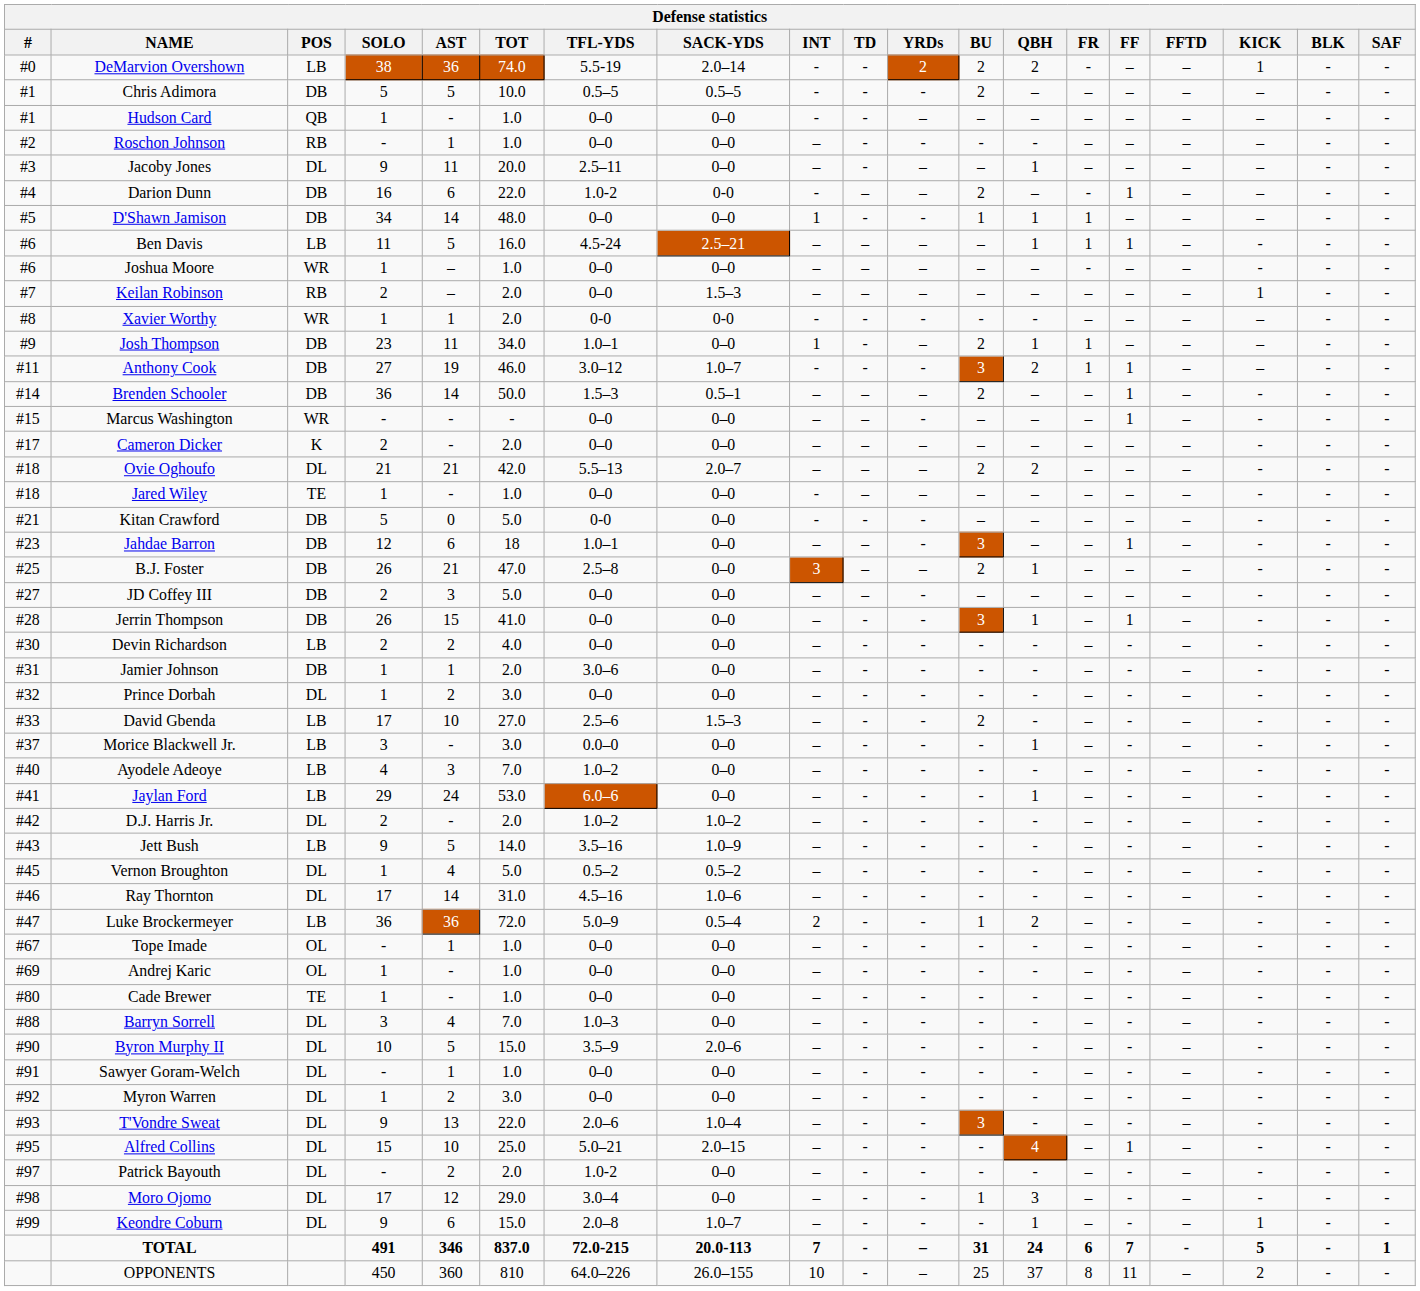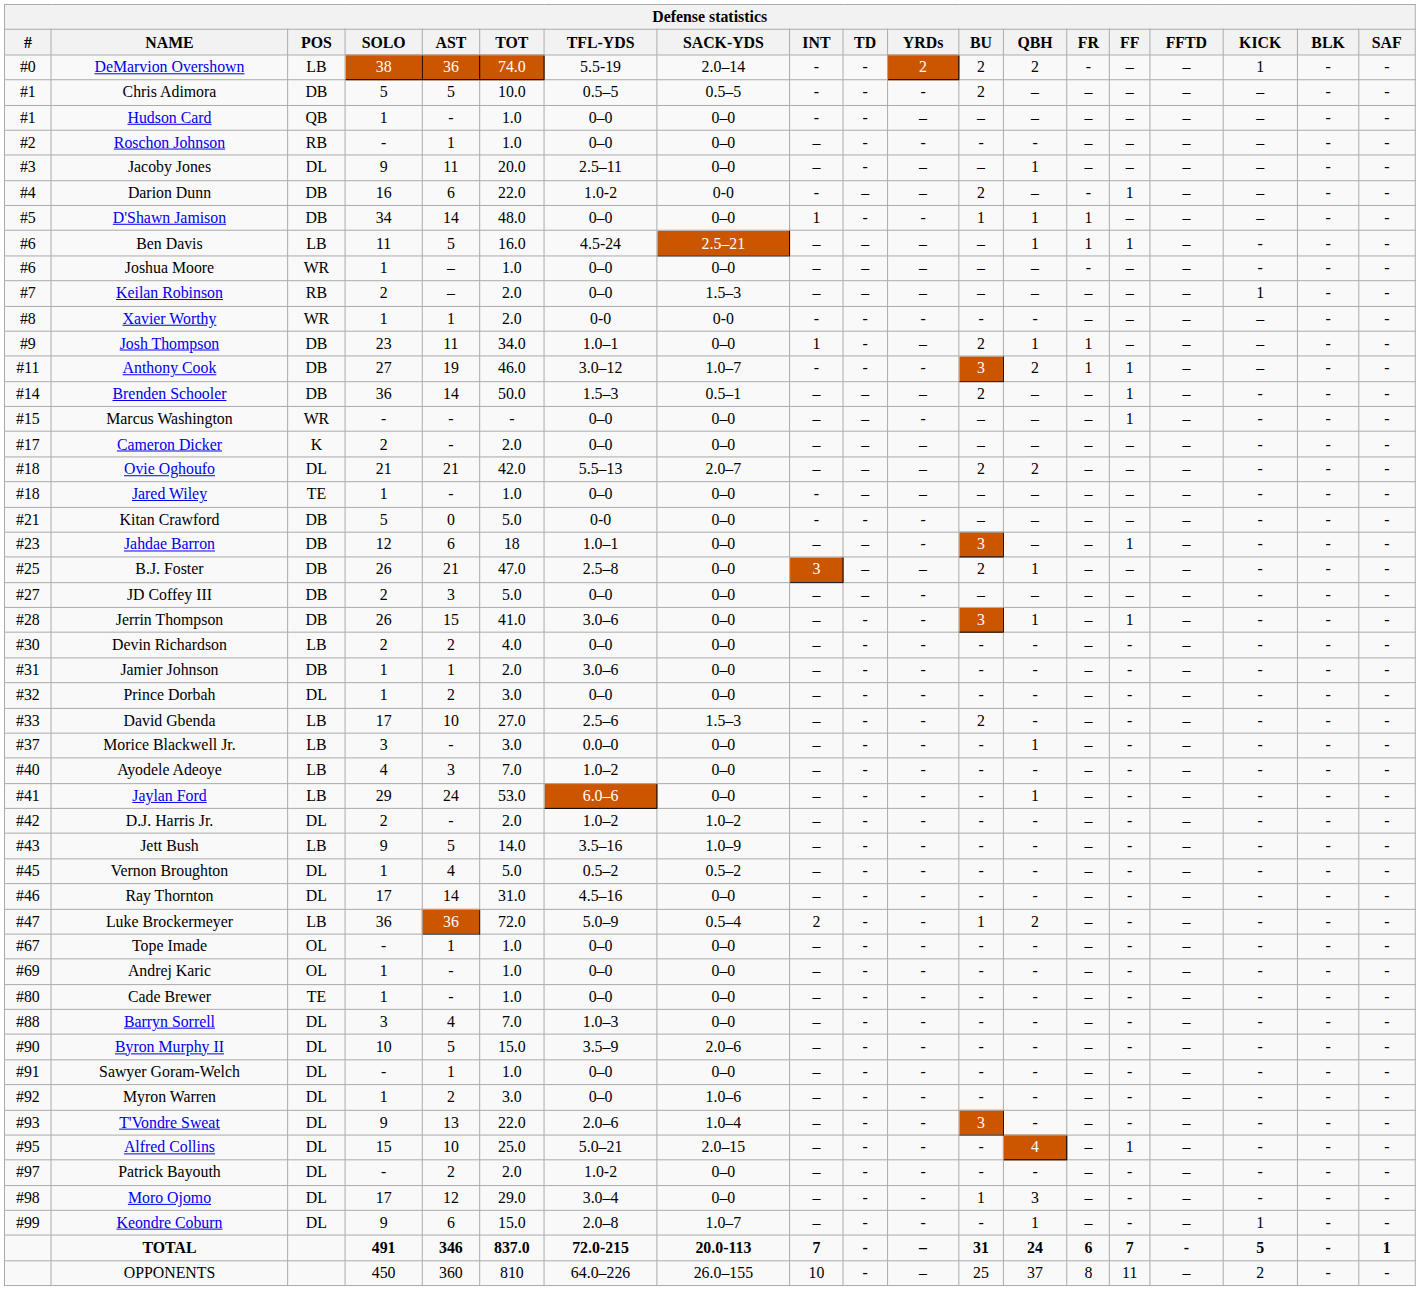Jerrin Thompson | TFL-YDS: 0–0 -> 3.0–6
Ray Thornton | SACK-YDS: 1.0–6 -> 0–0
Myron Warren | SACK-YDS: 0–0 -> 1.0–6
